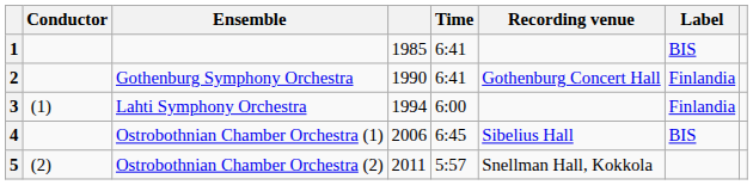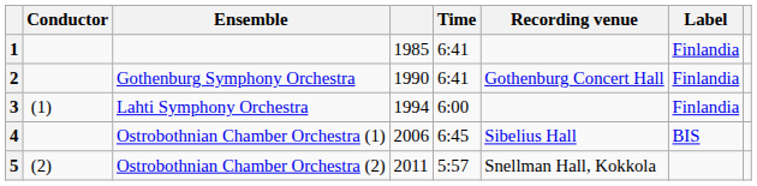1 | Label: BIS -> Finlandia
